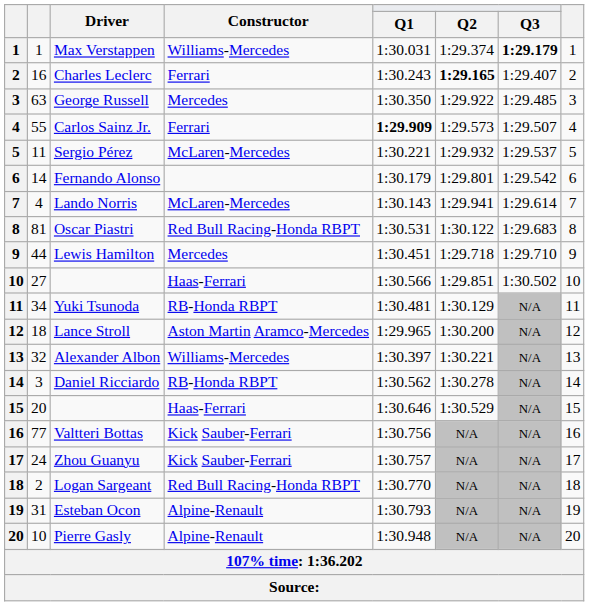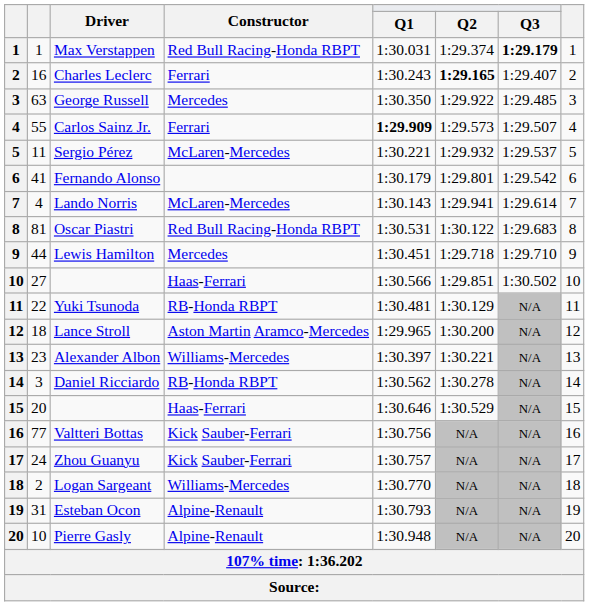Max Verstappen | Constructor: Williams-Mercedes -> Red Bull Racing-Honda RBPT
Fernando Alonso | column 2: 14 -> 41
Yuki Tsunoda | column 2: 34 -> 22
Alexander Albon | column 2: 32 -> 23
Logan Sargeant | Constructor: Red Bull Racing-Honda RBPT -> Williams-Mercedes
